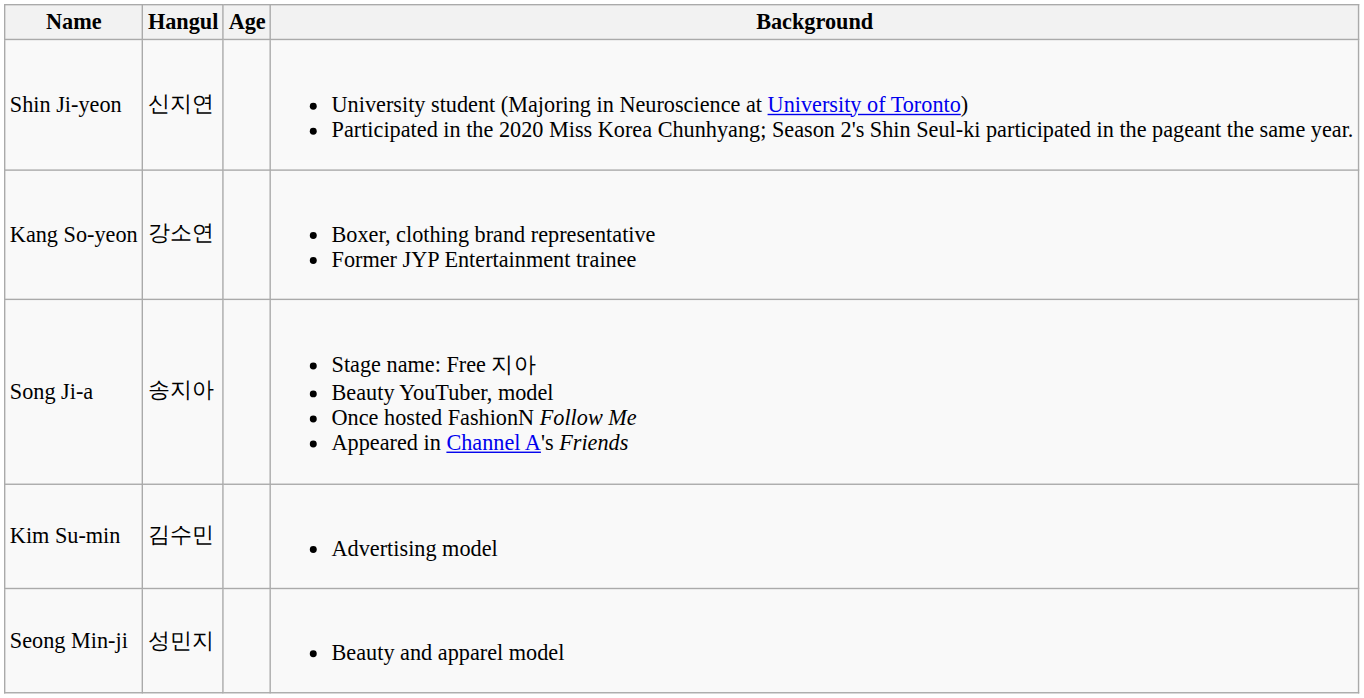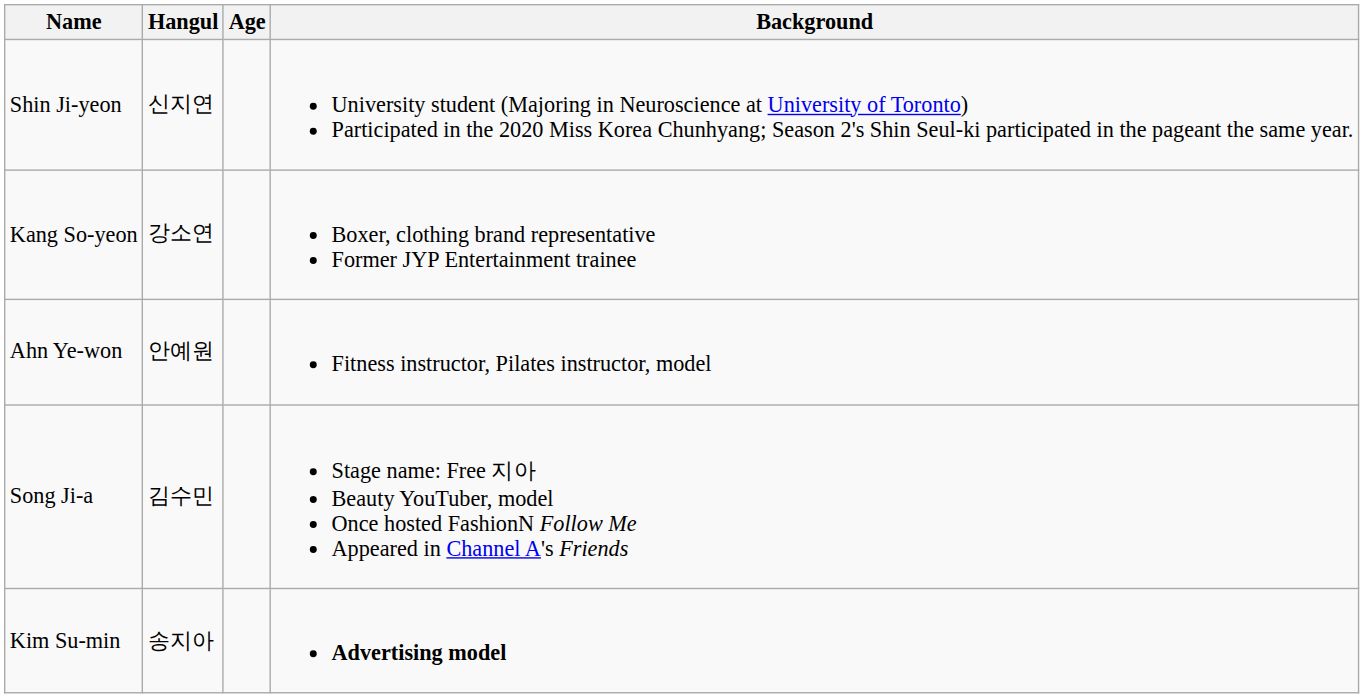+ row: Ahn Ye-won | 안예원 | Fitness instructor, Pilates instructor, model
Song Ji-a | Hangul: 송지아 -> 김수민
Kim Su-min | Hangul: 김수민 -> 송지아
Kim Su-min | Background: normal -> bold
- row: Seong Min-ji | 성민지 | Beauty and apparel model
